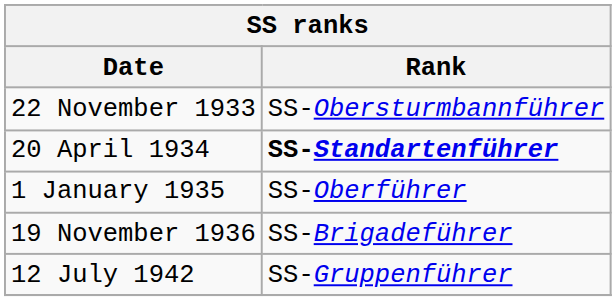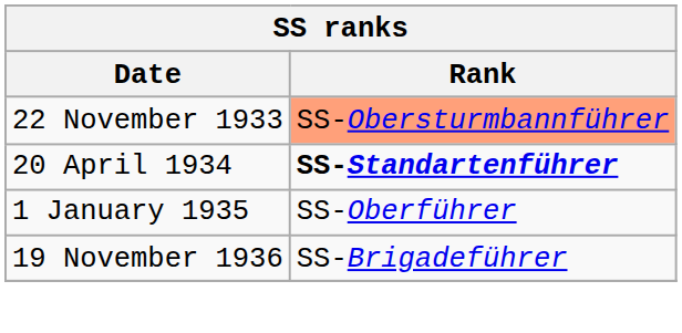22 November 1933 | Rank: no background -> lightsalmon background
- row: 12 July 1942 | SS-Gruppenführer
